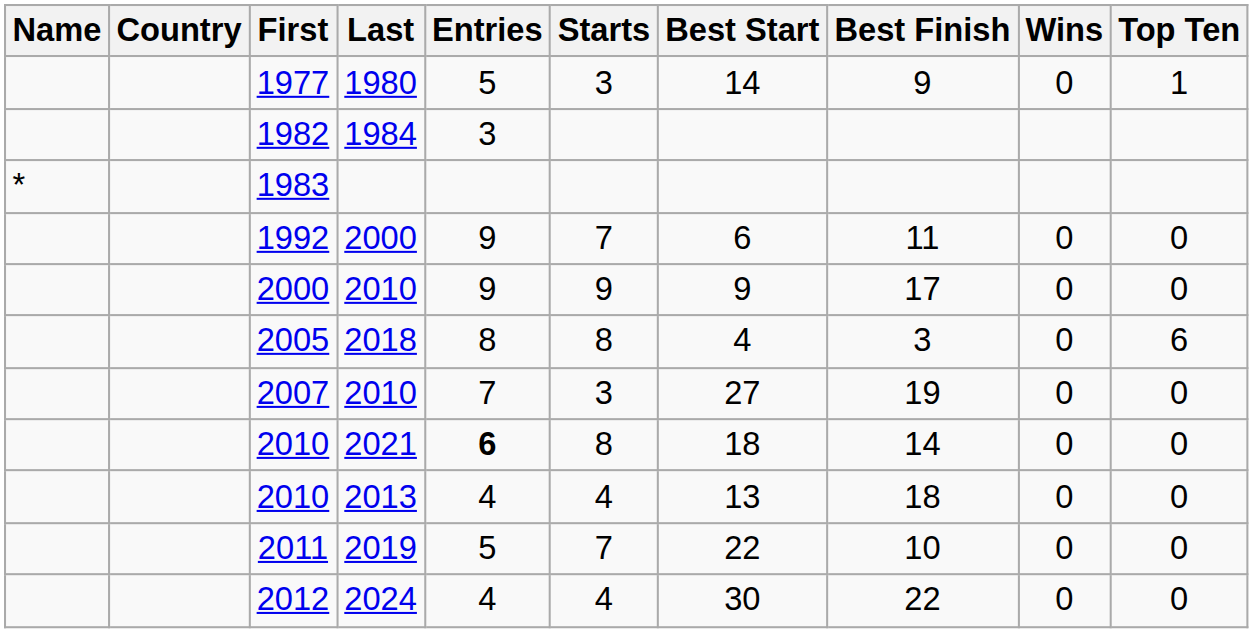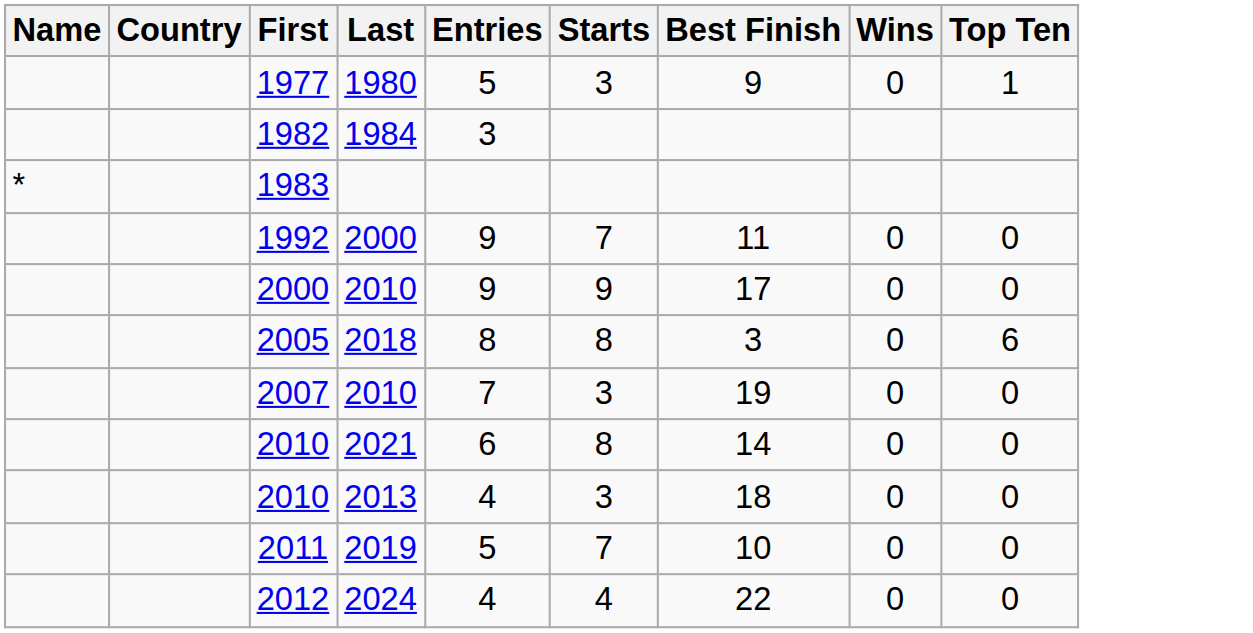- column: Best Start | 14 | 6 | 9 | 4 | 27 | 18 | 13 | 22 | 30
2010 / 2021 | Entries: bold -> normal
2010 / 2013 | Starts: 4 -> 3
